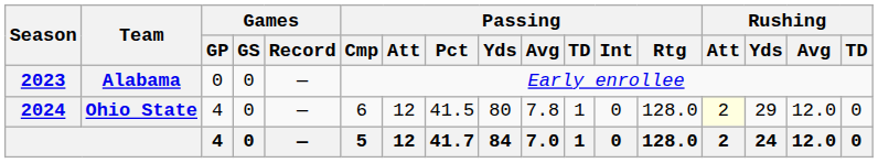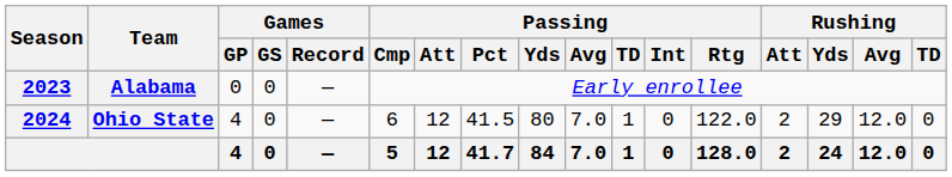Ohio State | Passing / Avg: 7.8 -> 7.0
Ohio State | Passing / Rtg: 128.0 -> 122.0
Ohio State | Rushing / Att: lightyellow background -> no background
